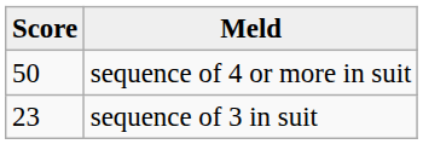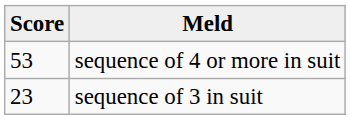sequence of 4 or more in suit | Score: 50 -> 53
